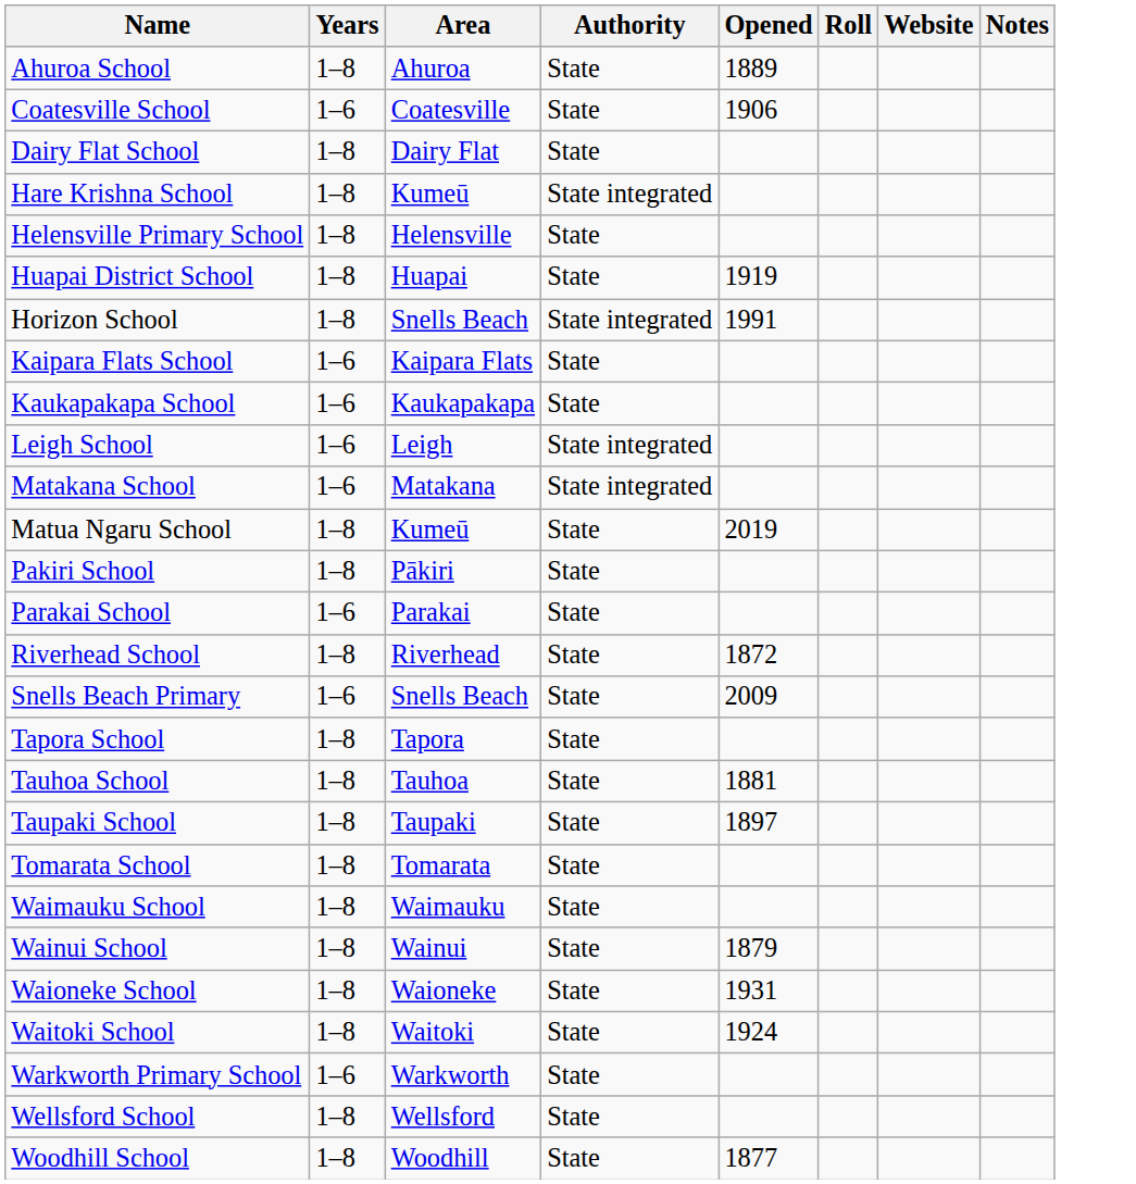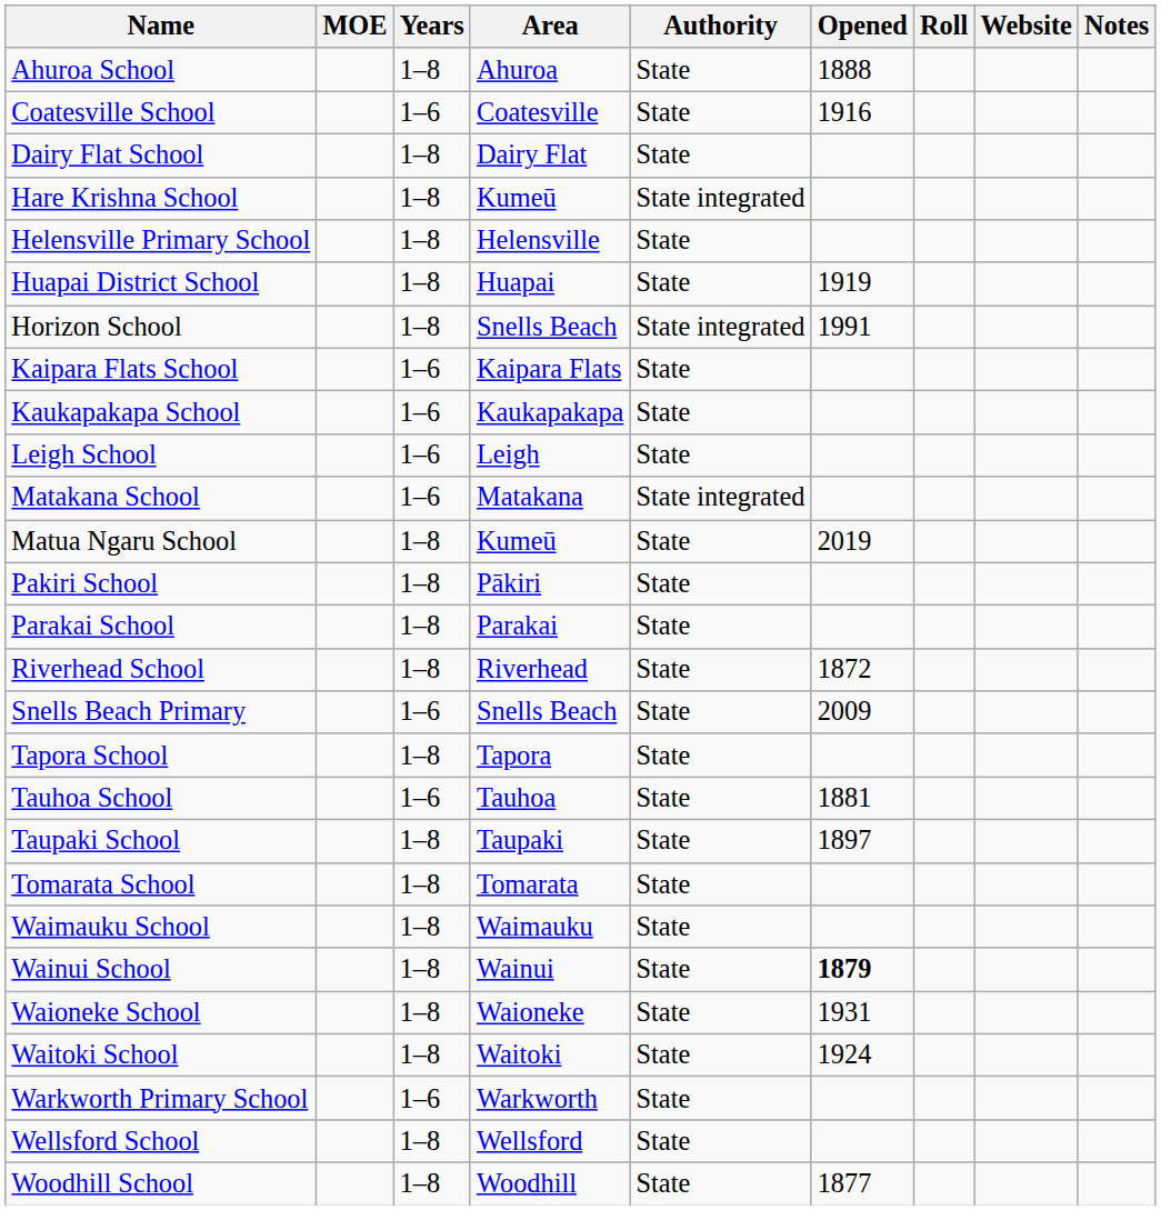+ column: MOE
Ahuroa School | Opened: 1889 -> 1888
Coatesville School | Opened: 1906 -> 1916
Leigh School | Authority: State integrated -> State
Parakai School | Years: 1–6 -> 1–8
Tauhoa School | Years: 1–8 -> 1–6
Wainui School | Opened: normal -> bold
